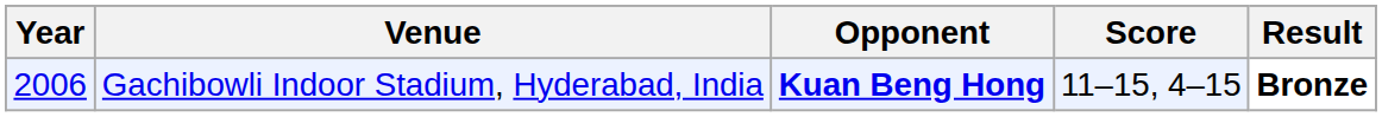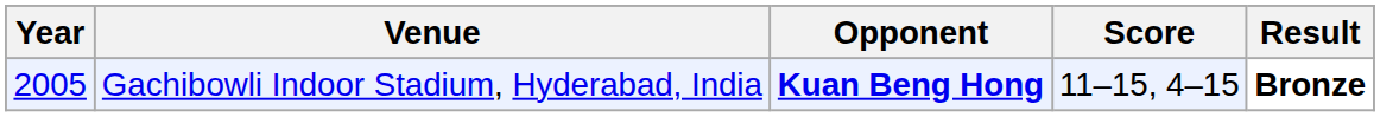Gachibowli Indoor Stadium, Hyderabad, India | Year: 2006 -> 2005
